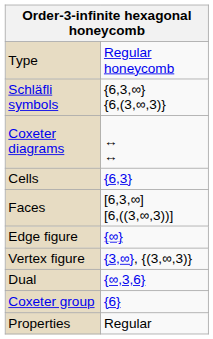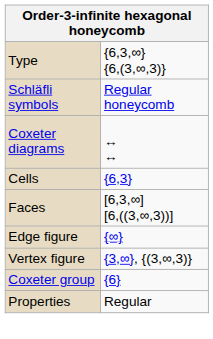Type | column 2: Regular honeycomb -> {6,3,∞} {6,(3,∞,3)}
Schläfli symbols | column 2: {6,3,∞} {6,(3,∞,3)} -> Regular honeycomb
- row: Dual | {∞,3,6}
